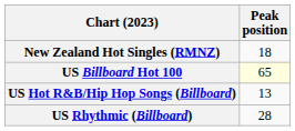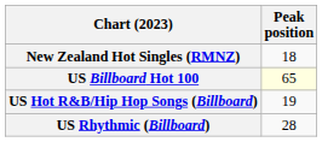US Hot R&B/Hip Hop Songs (Billboard) | Peak position: 13 -> 19
